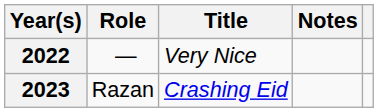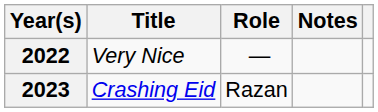columns swapped: Title <-> Role
